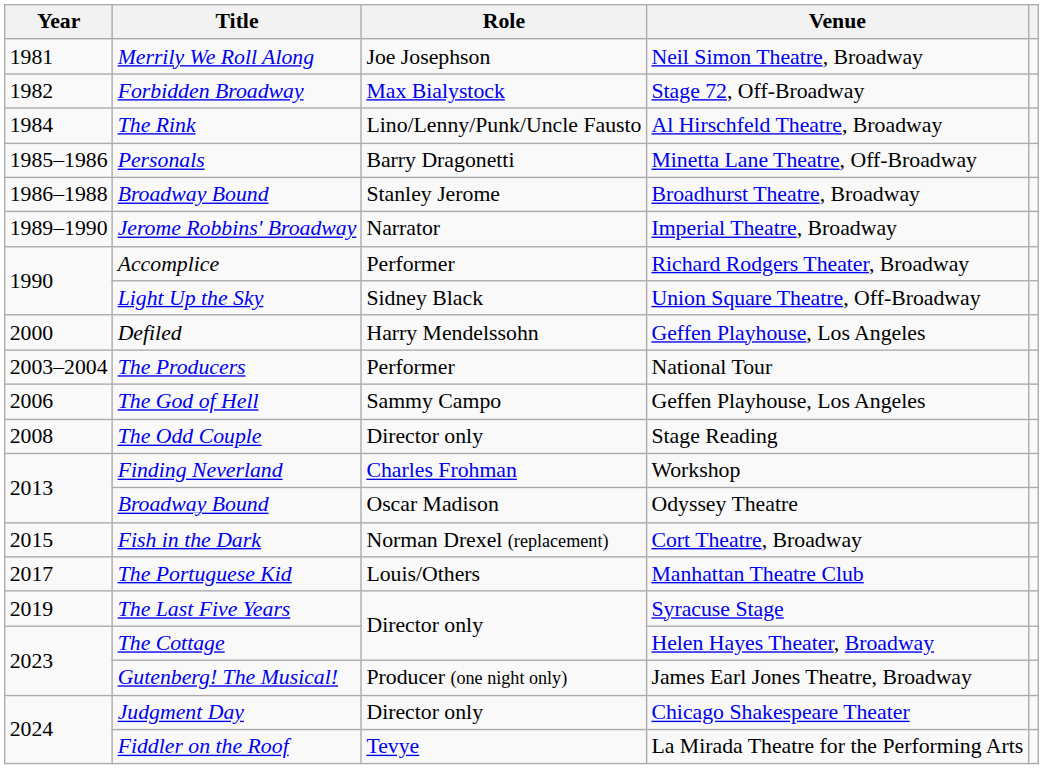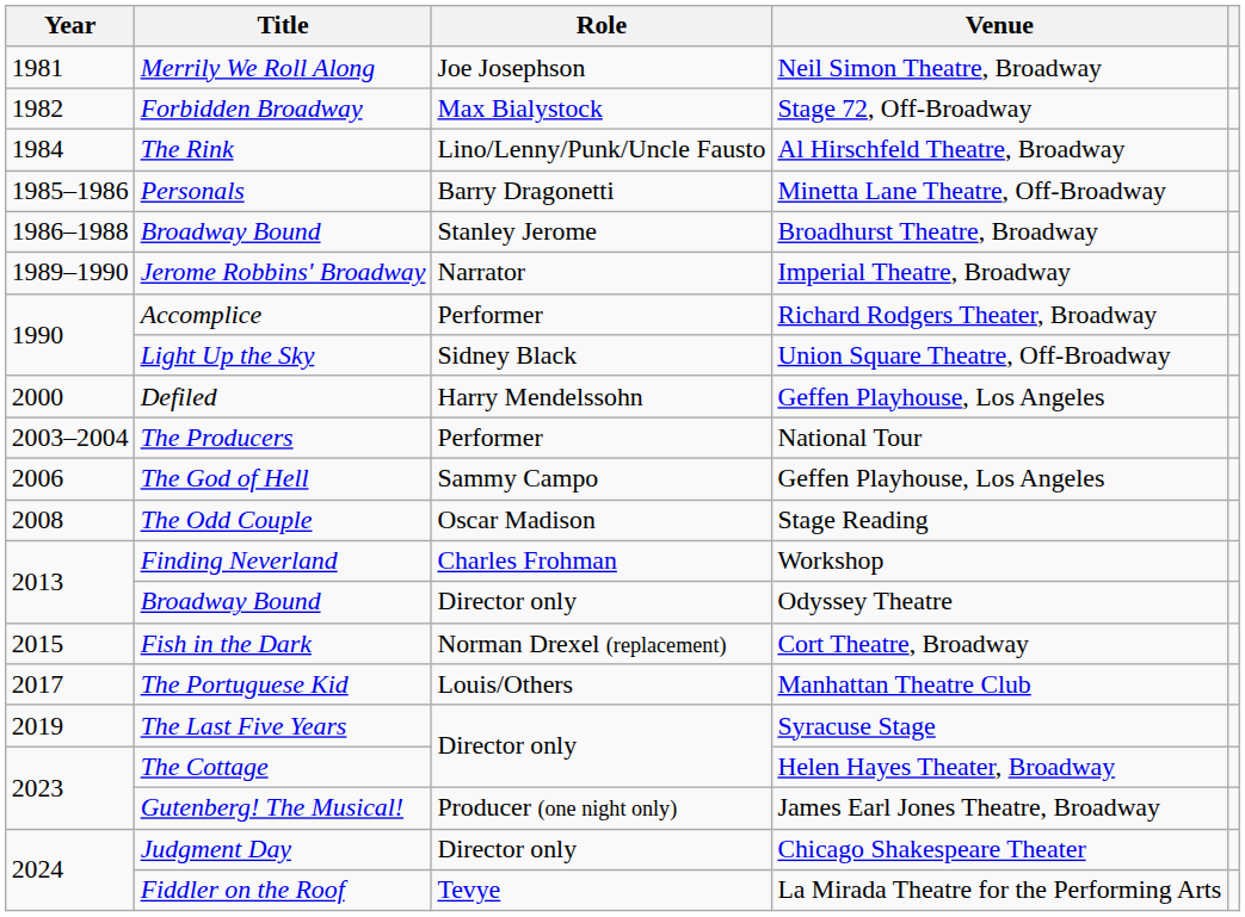The Odd Couple | Role: Director only -> Oscar Madison
Broadway Bound / Odyssey Theatre | Role: Oscar Madison -> Director only
